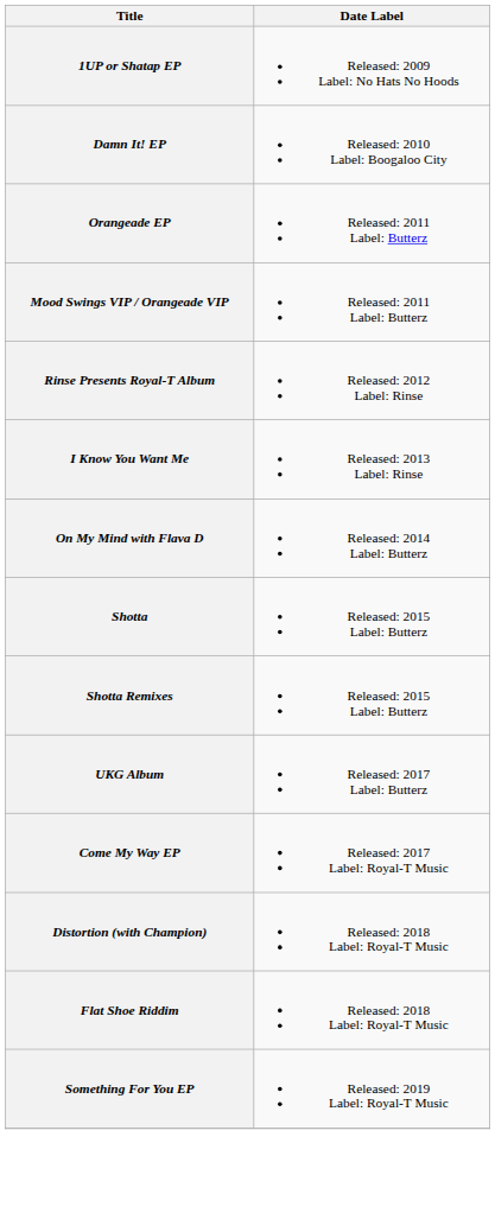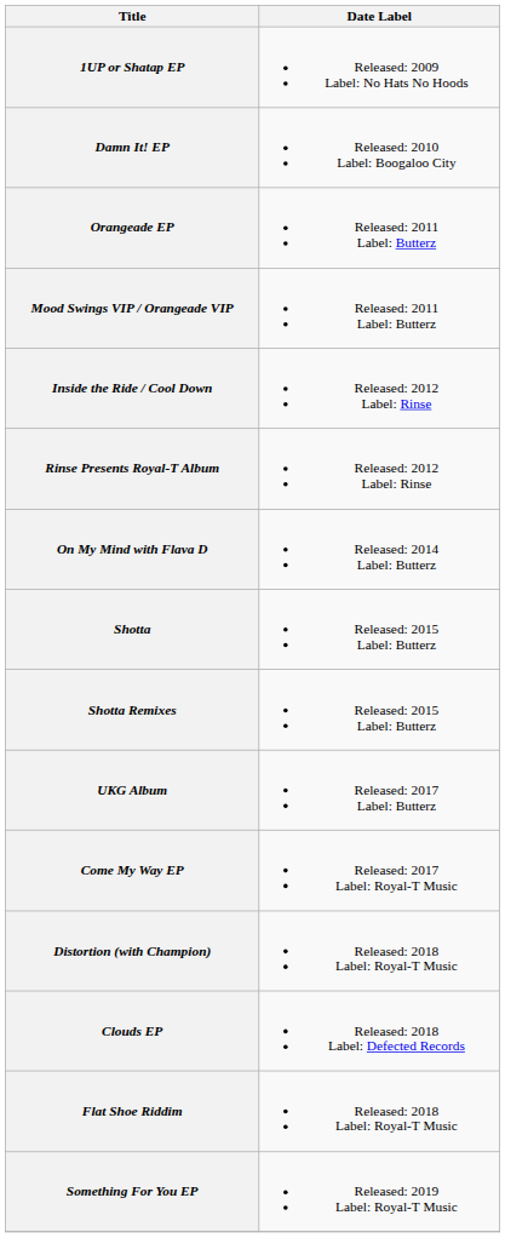+ row: Inside the Ride / Cool Down | Released: 2012 Label: Rinse
- row: I Know You Want Me | Released: 2013 Label: Rinse
+ row: Clouds EP | Released: 2018 Label: Defected Records
